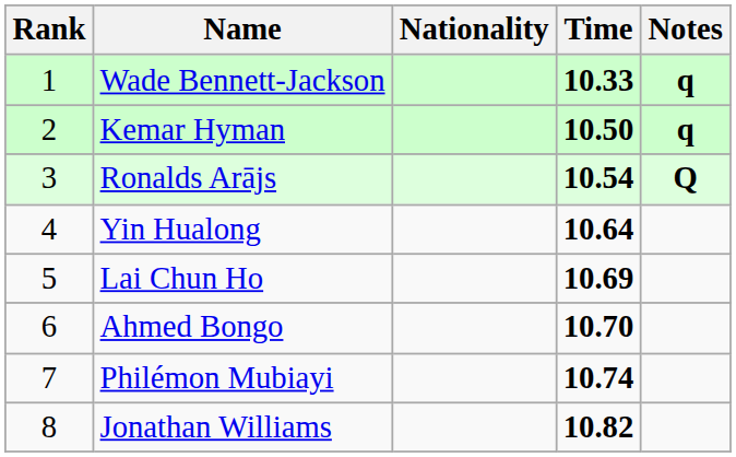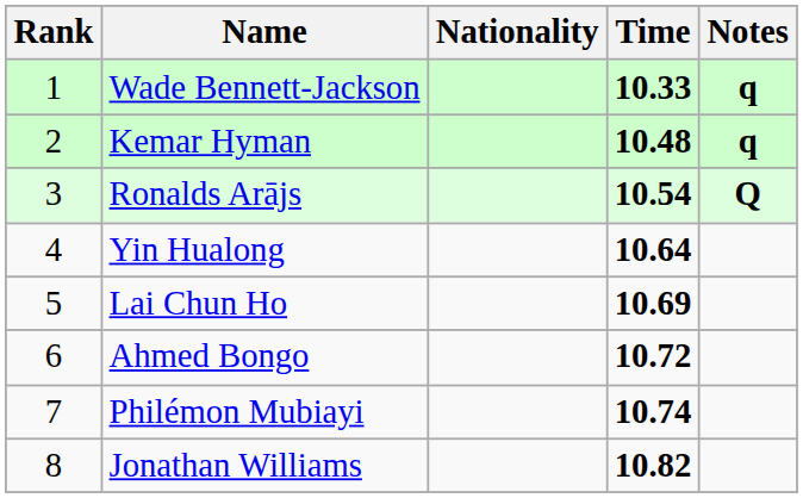Kemar Hyman | Time: 10.50 -> 10.48
Ahmed Bongo | Time: 10.70 -> 10.72
